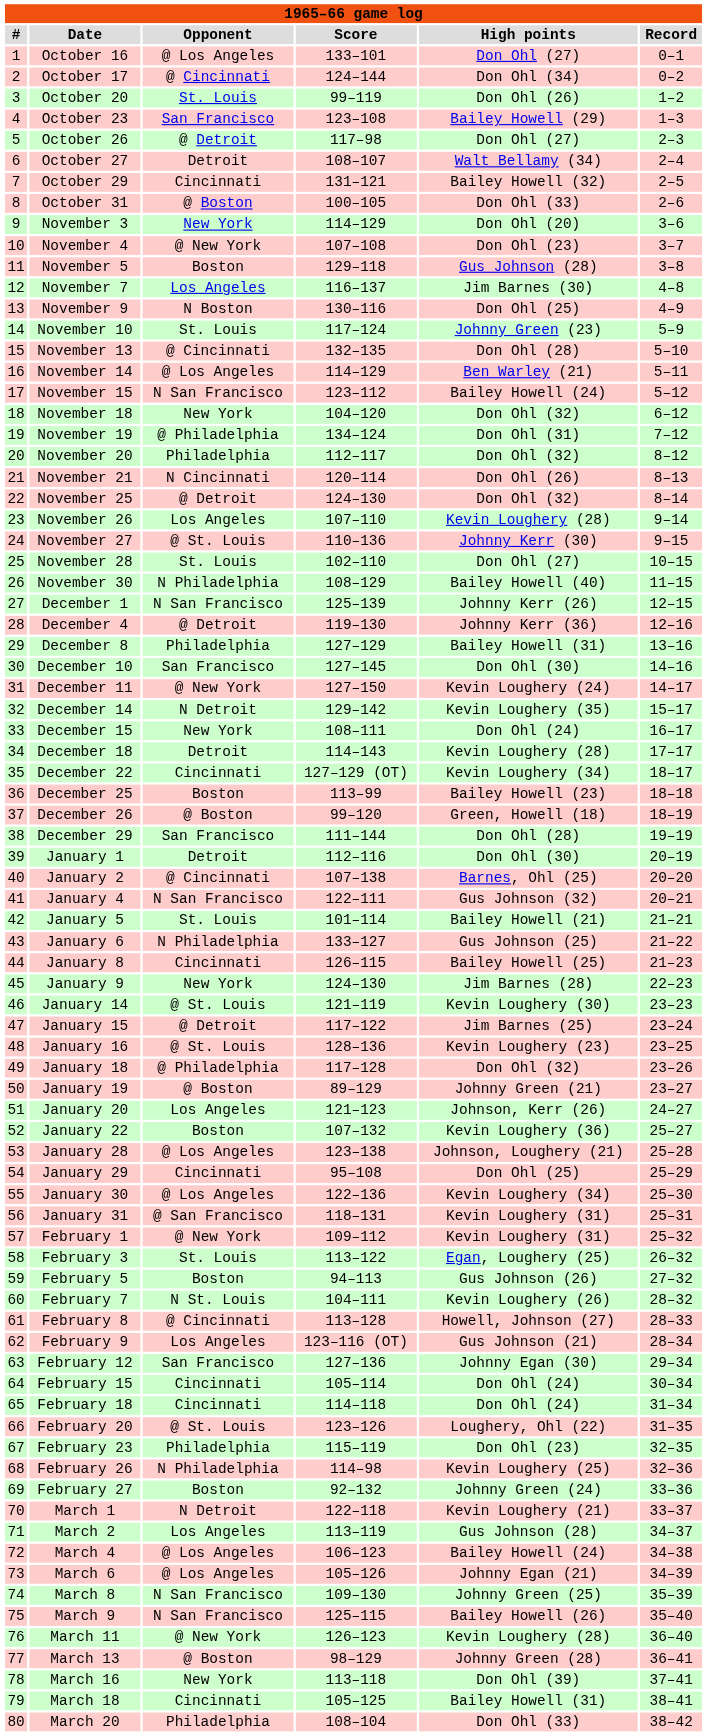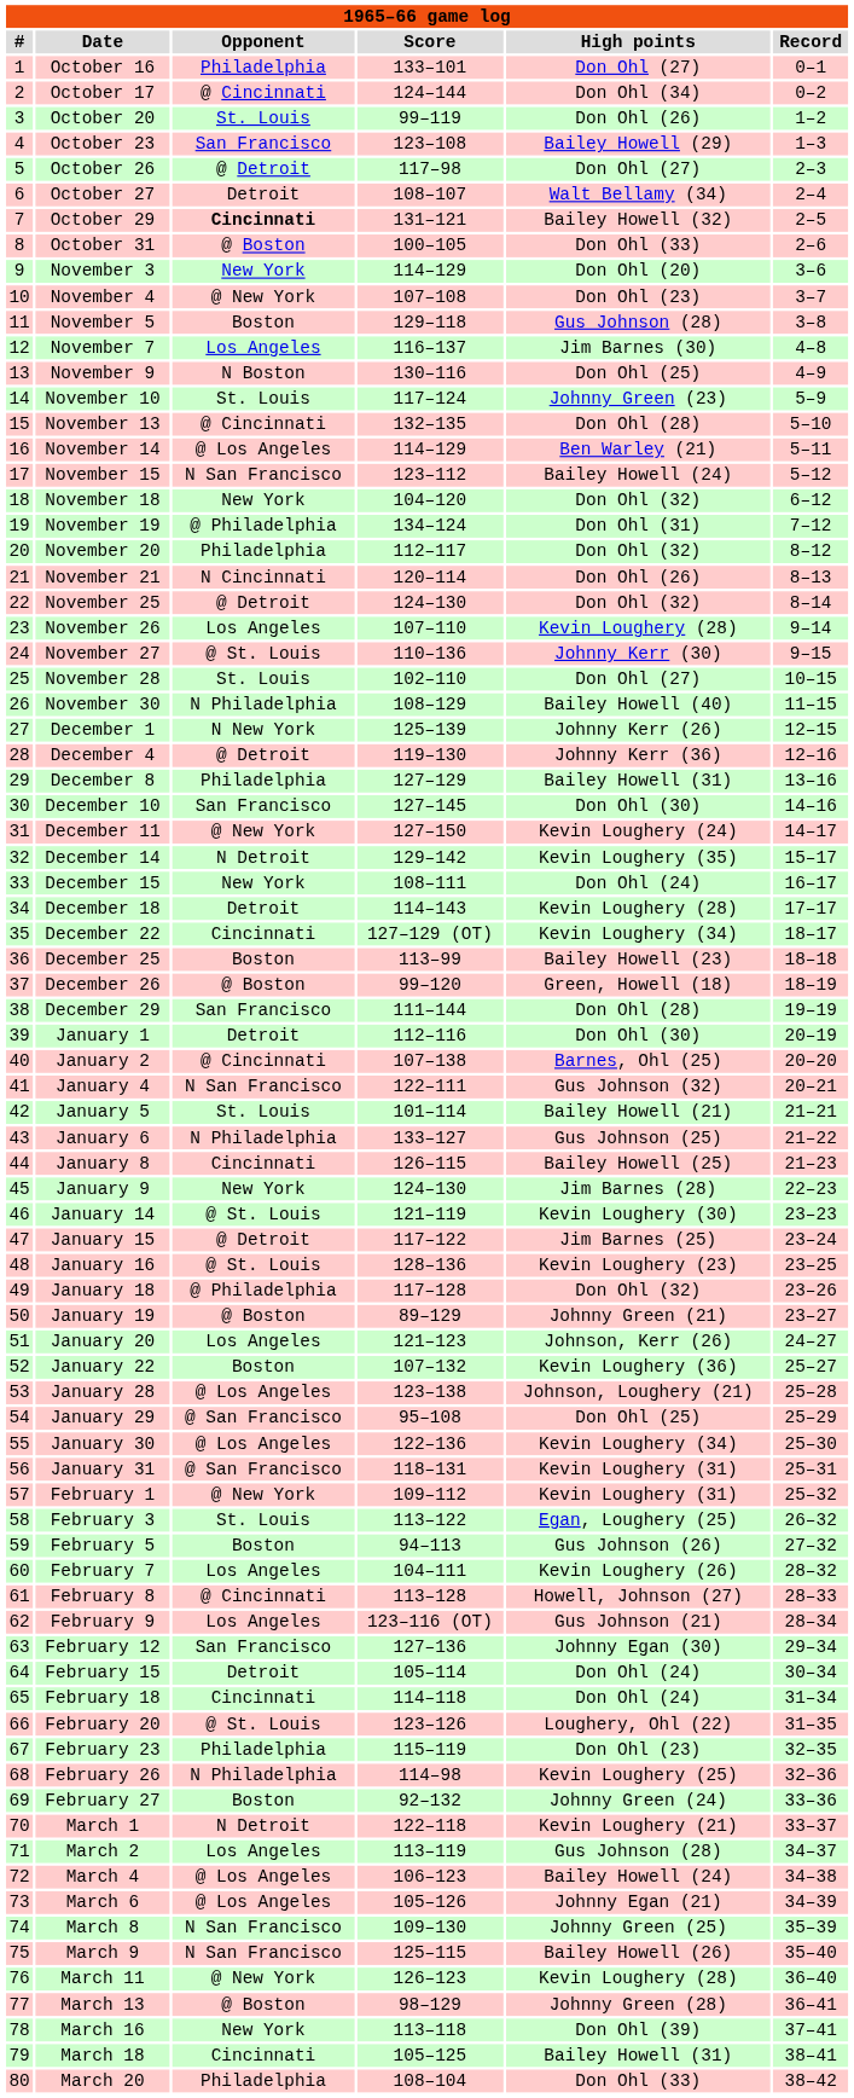October 16 | Opponent: @ Los Angeles -> Philadelphia
October 29 | Opponent: normal -> bold
December 1 | Opponent: N San Francisco -> N New York
January 29 | Opponent: Cincinnati -> @ San Francisco
February 7 | Opponent: N St. Louis -> Los Angeles
February 15 | Opponent: Cincinnati -> Detroit
